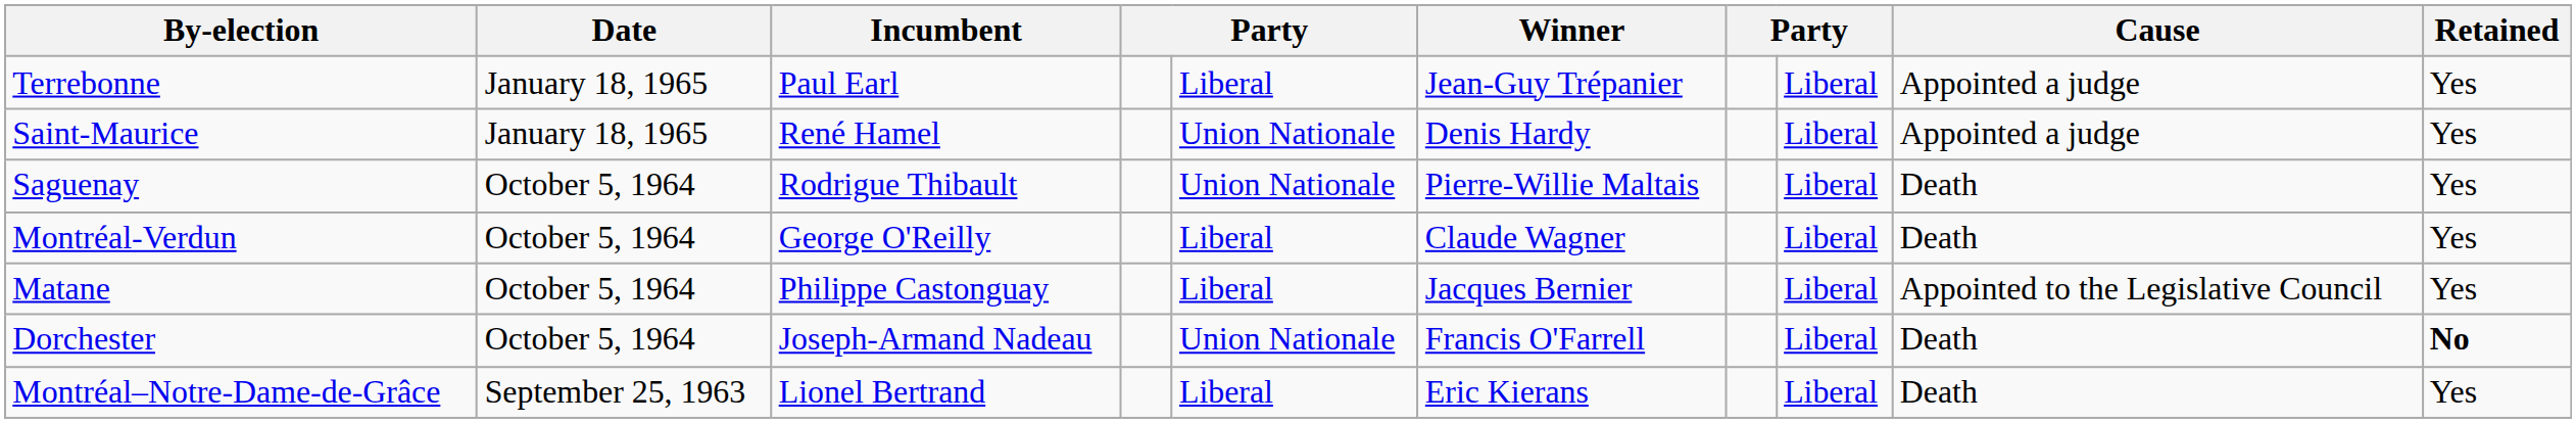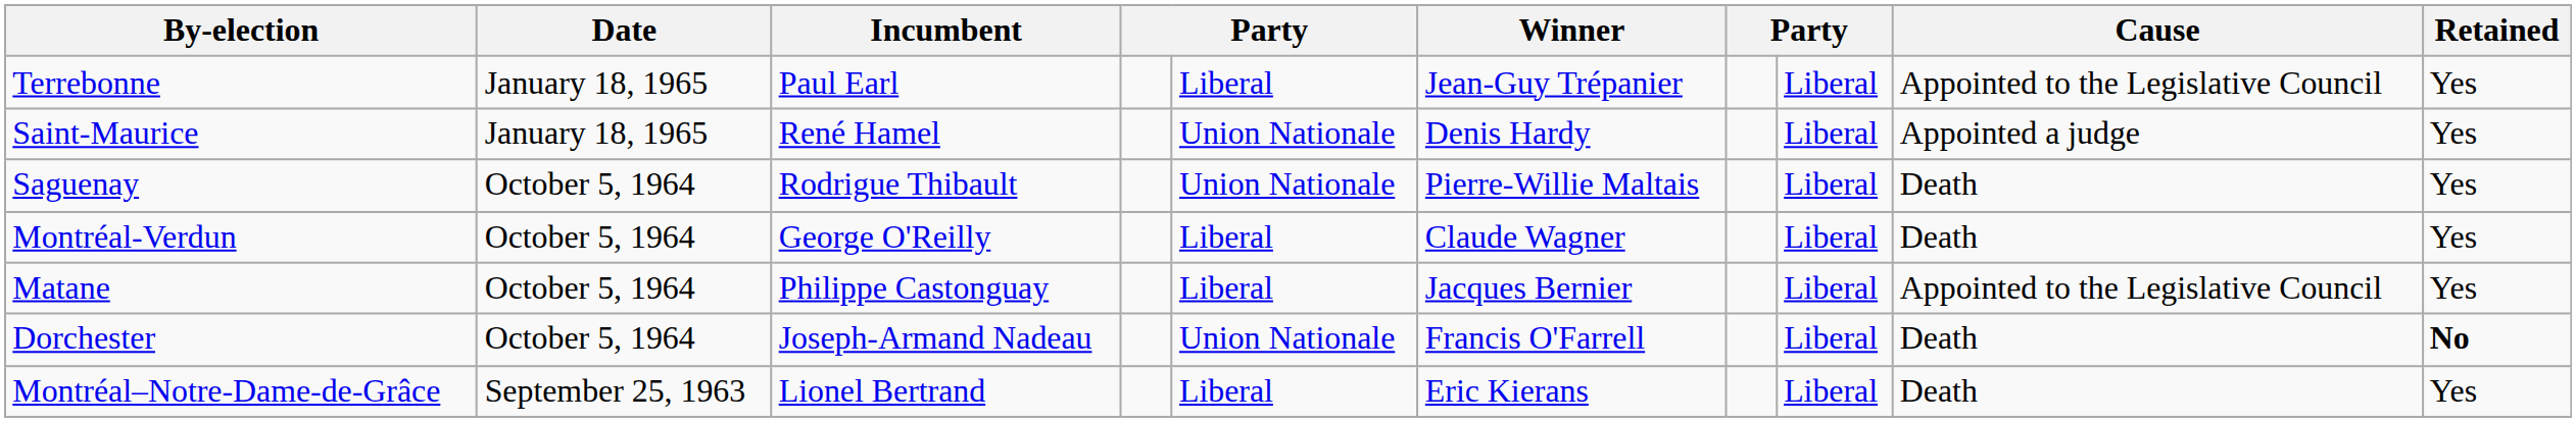Terrebonne | Cause: Appointed a judge -> Appointed to the Legislative Council
